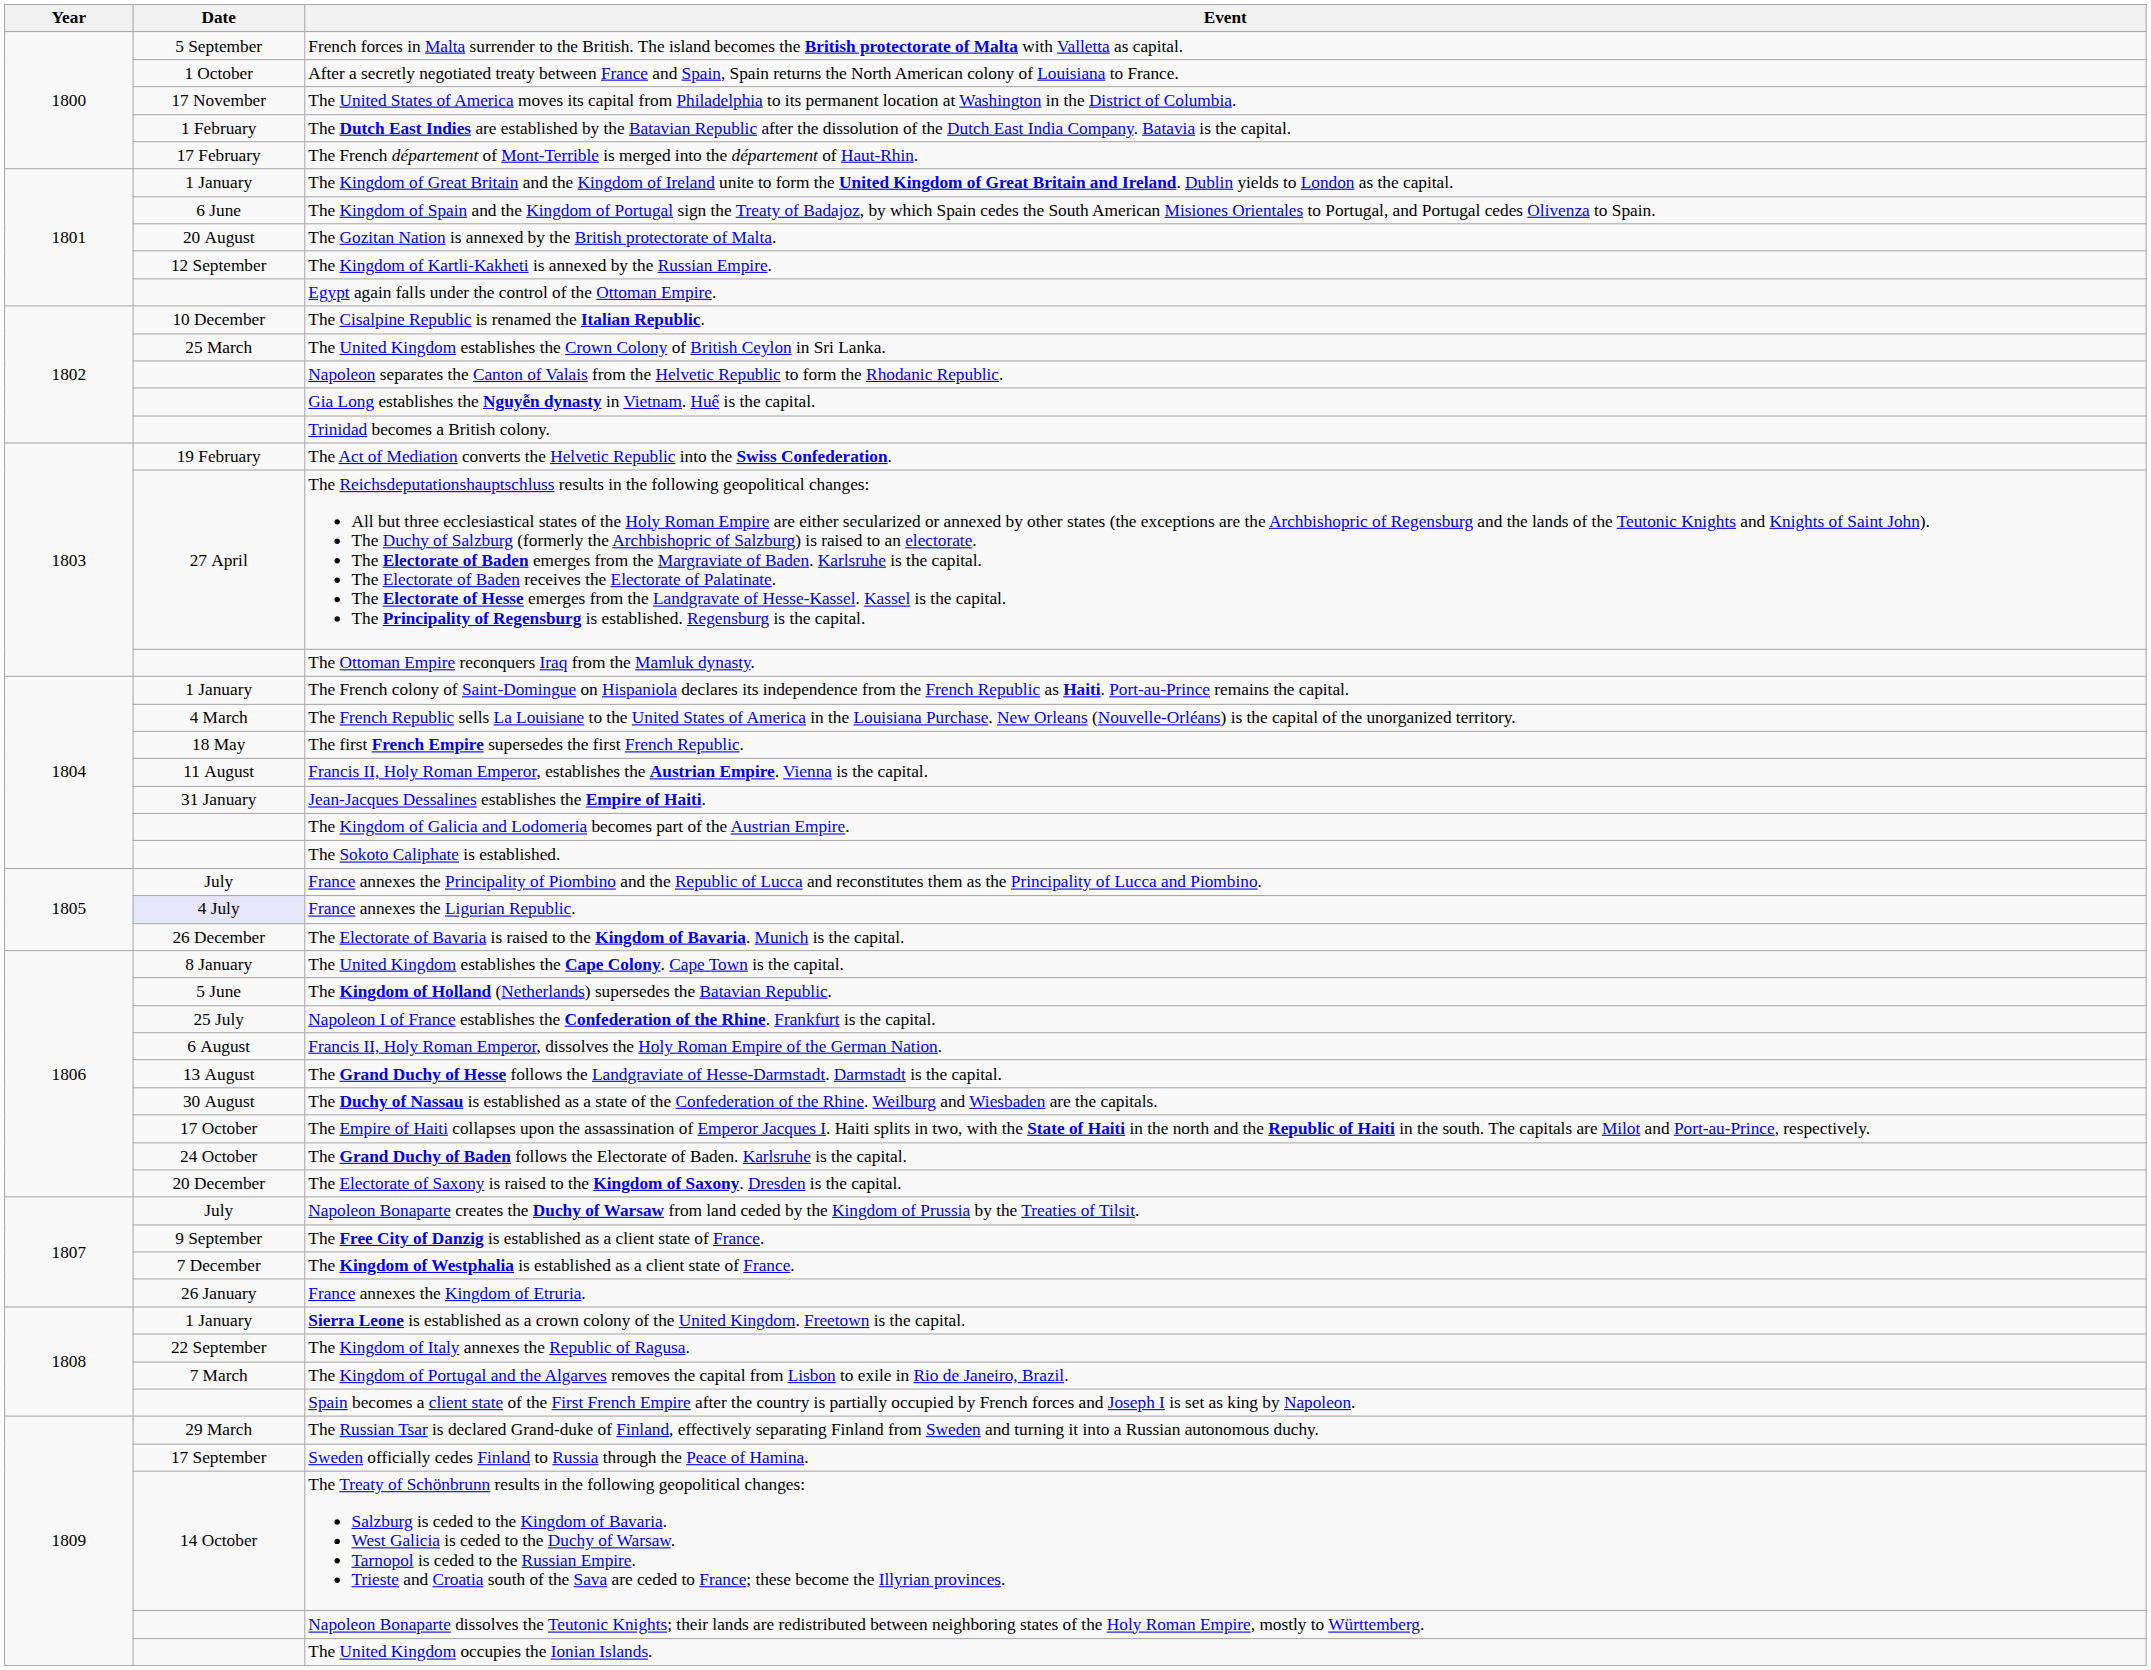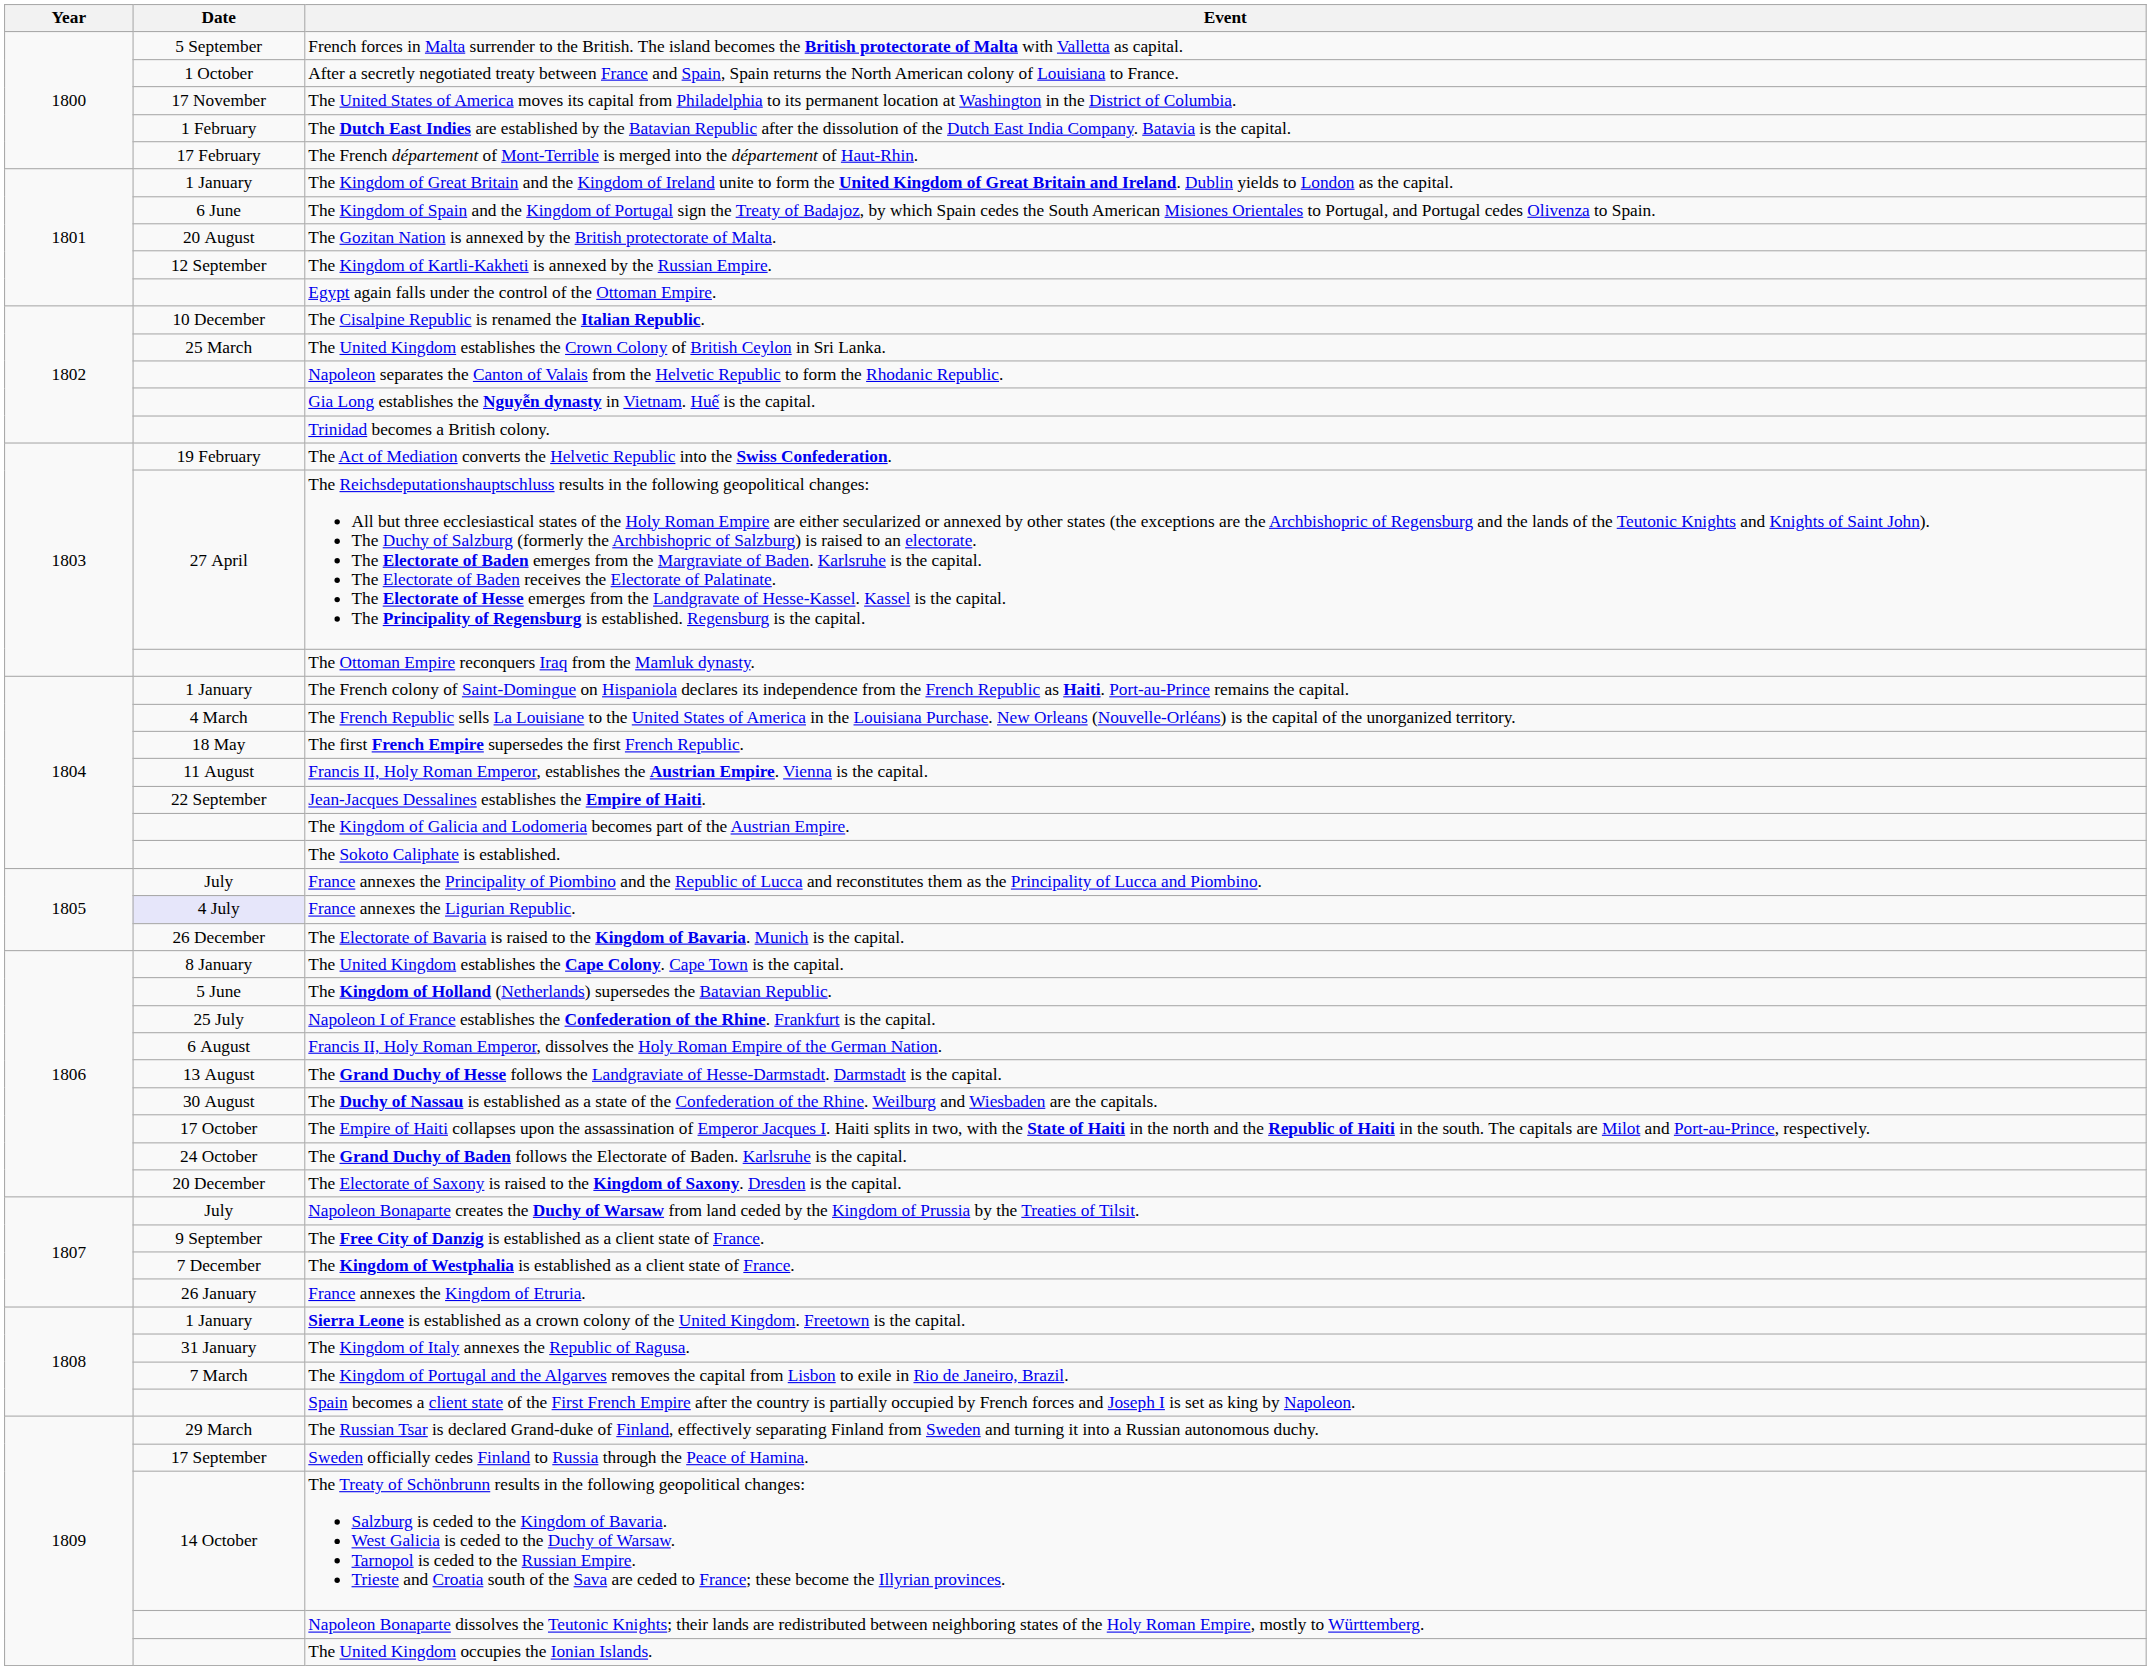Jean-Jacques Dessalines establishes the Empire of Haiti. | Date: 31 January -> 22 September
The Kingdom of Italy annexes the Republic of Ragusa. | Date: 22 September -> 31 January
